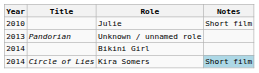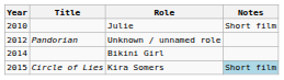Unknown / unnamed role | Year: 2013 -> 2012
Kira Somers | Year: 2014 -> 2015
